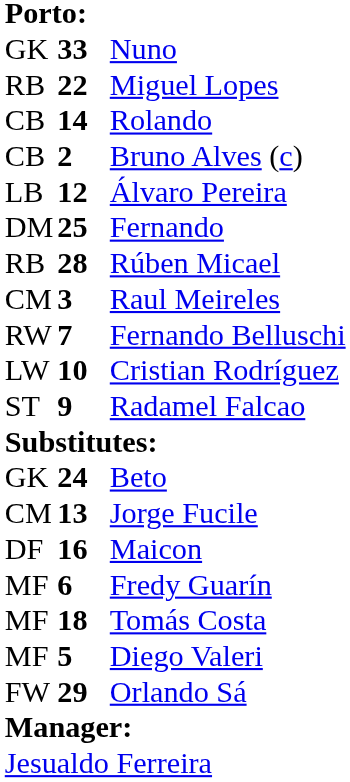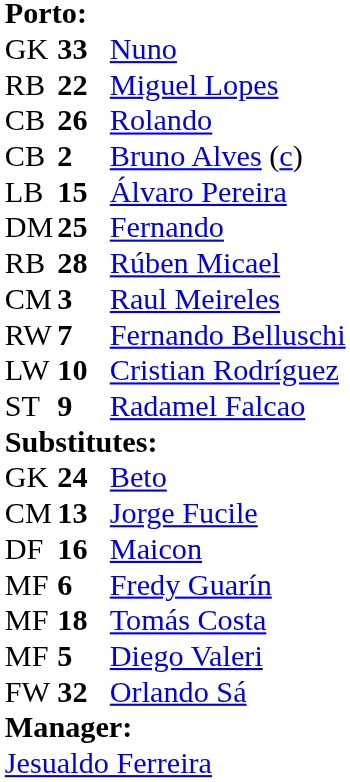Rolando | column 2: 14 -> 26
Álvaro Pereira | column 2: 12 -> 15
Orlando Sá | column 2: 29 -> 32
